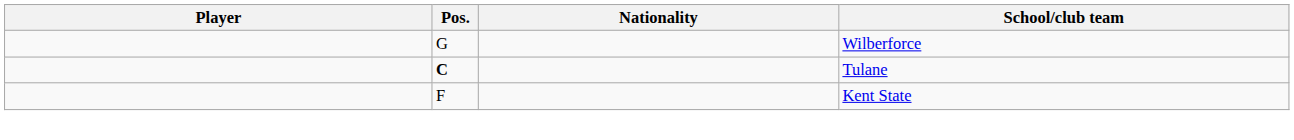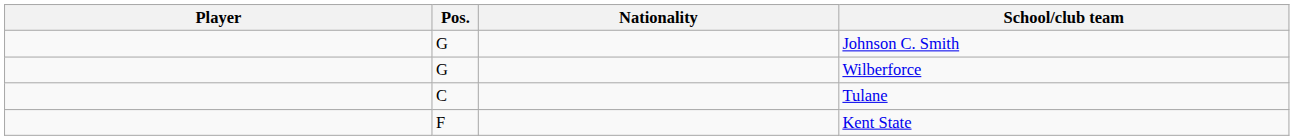+ row: G | Johnson C. Smith
Tulane | Pos.: bold -> normal
